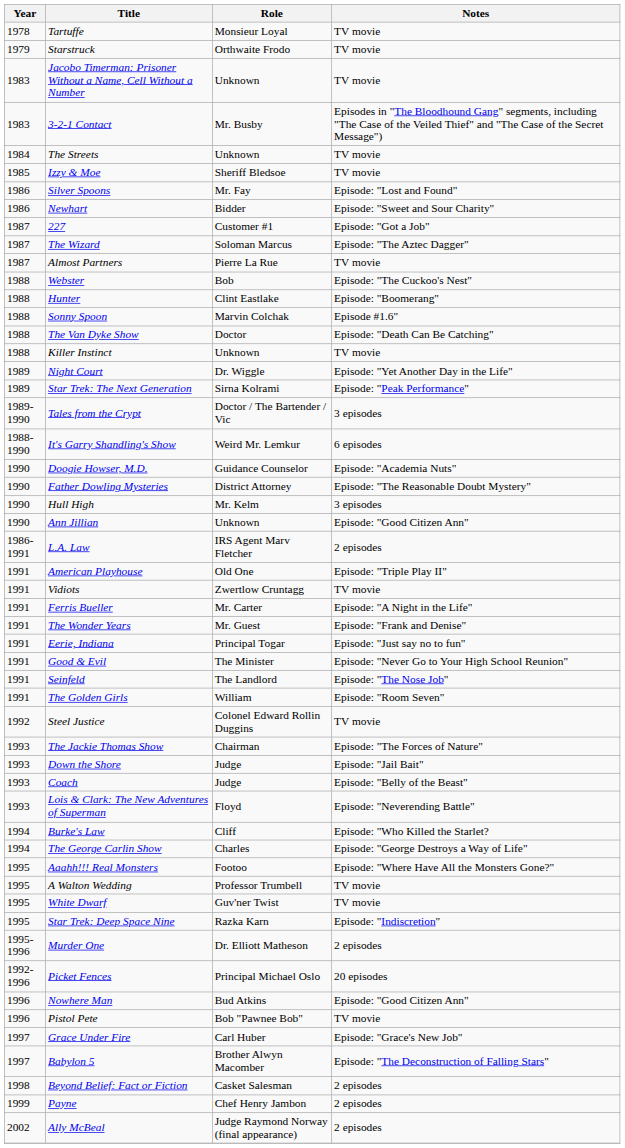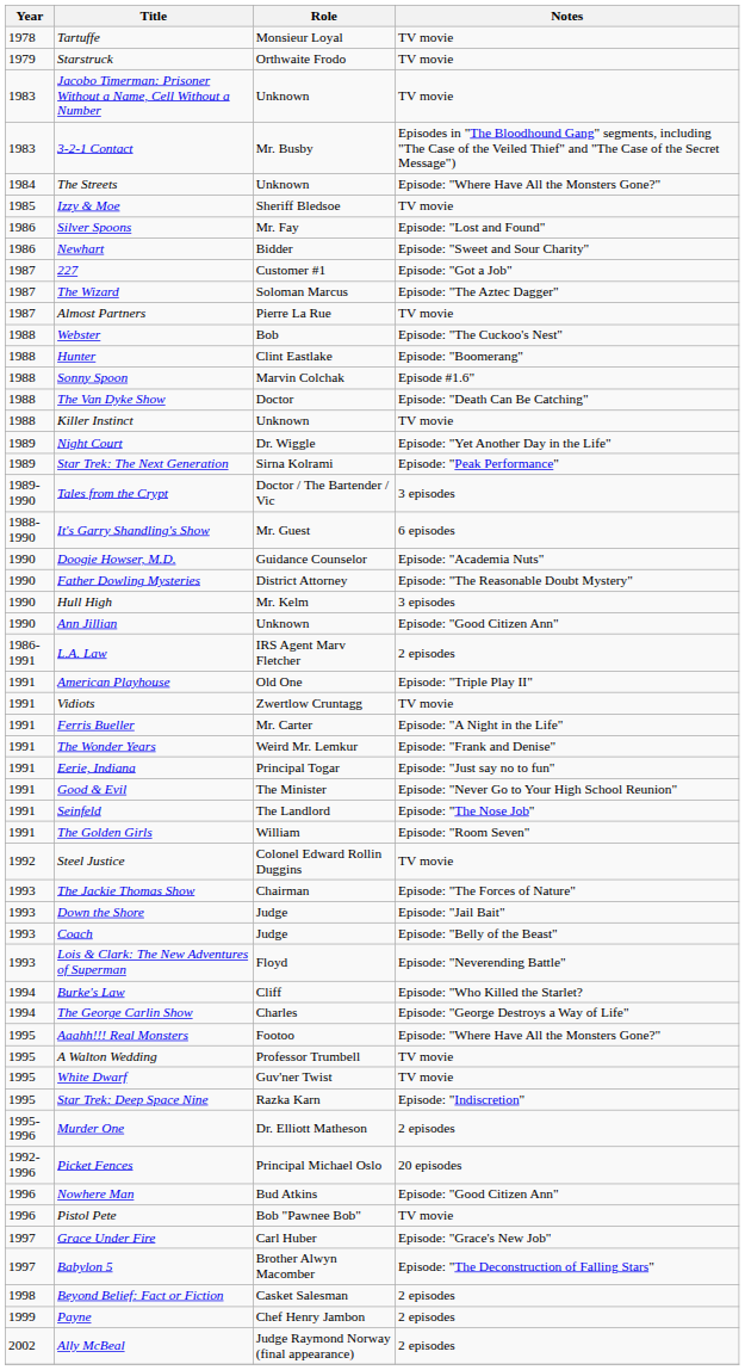The Streets | Notes: TV movie -> Episode: "Where Have All the Monsters Gone?"
It's Garry Shandling's Show | Role: Weird Mr. Lemkur -> Mr. Guest
The Wonder Years | Role: Mr. Guest -> Weird Mr. Lemkur
